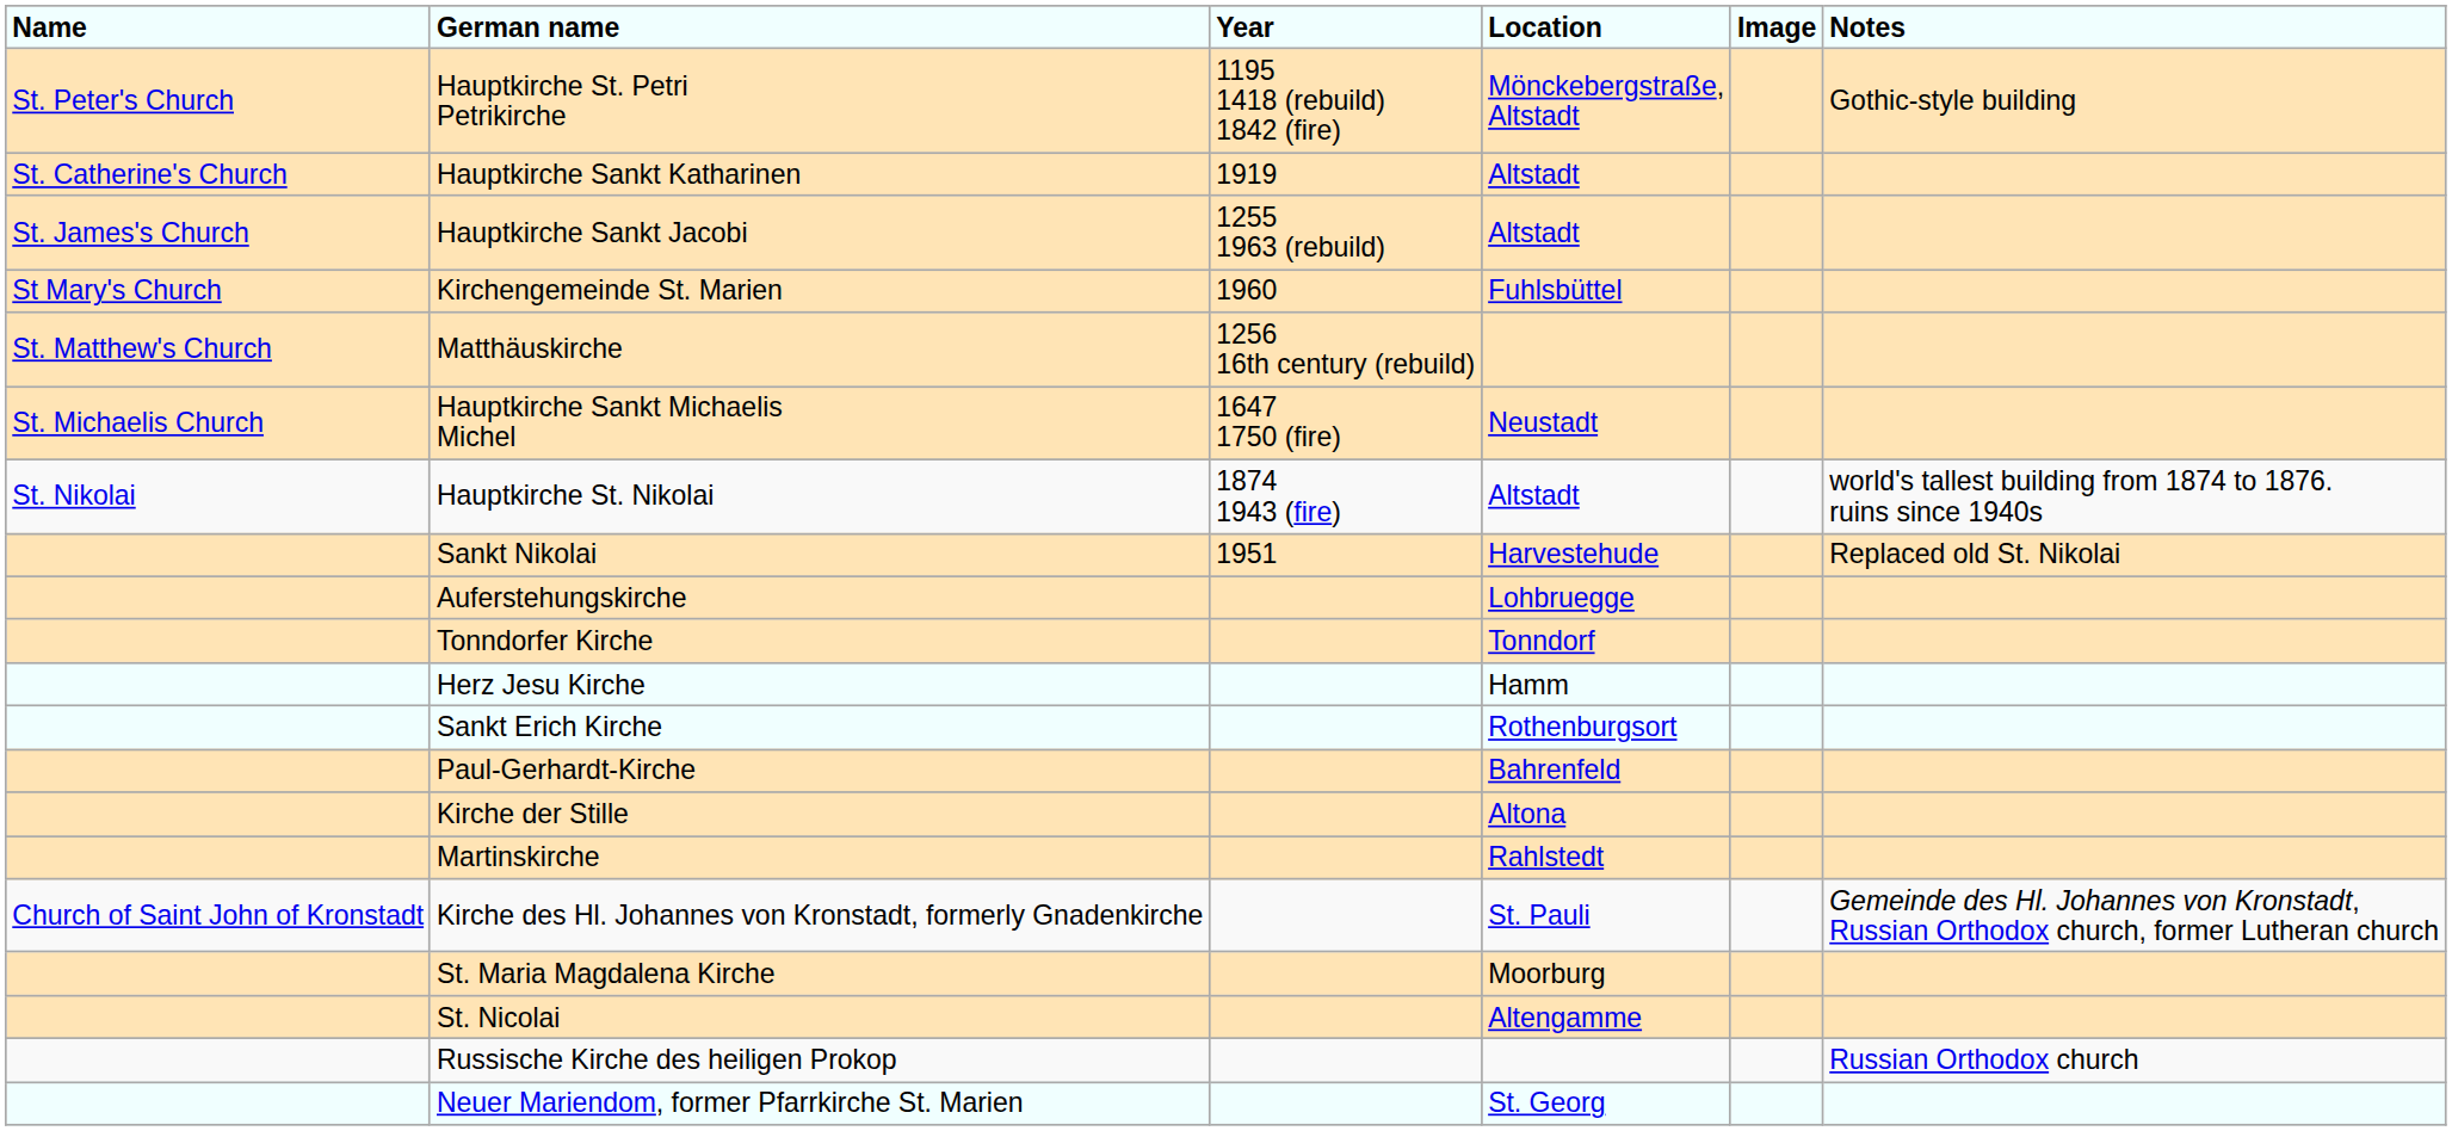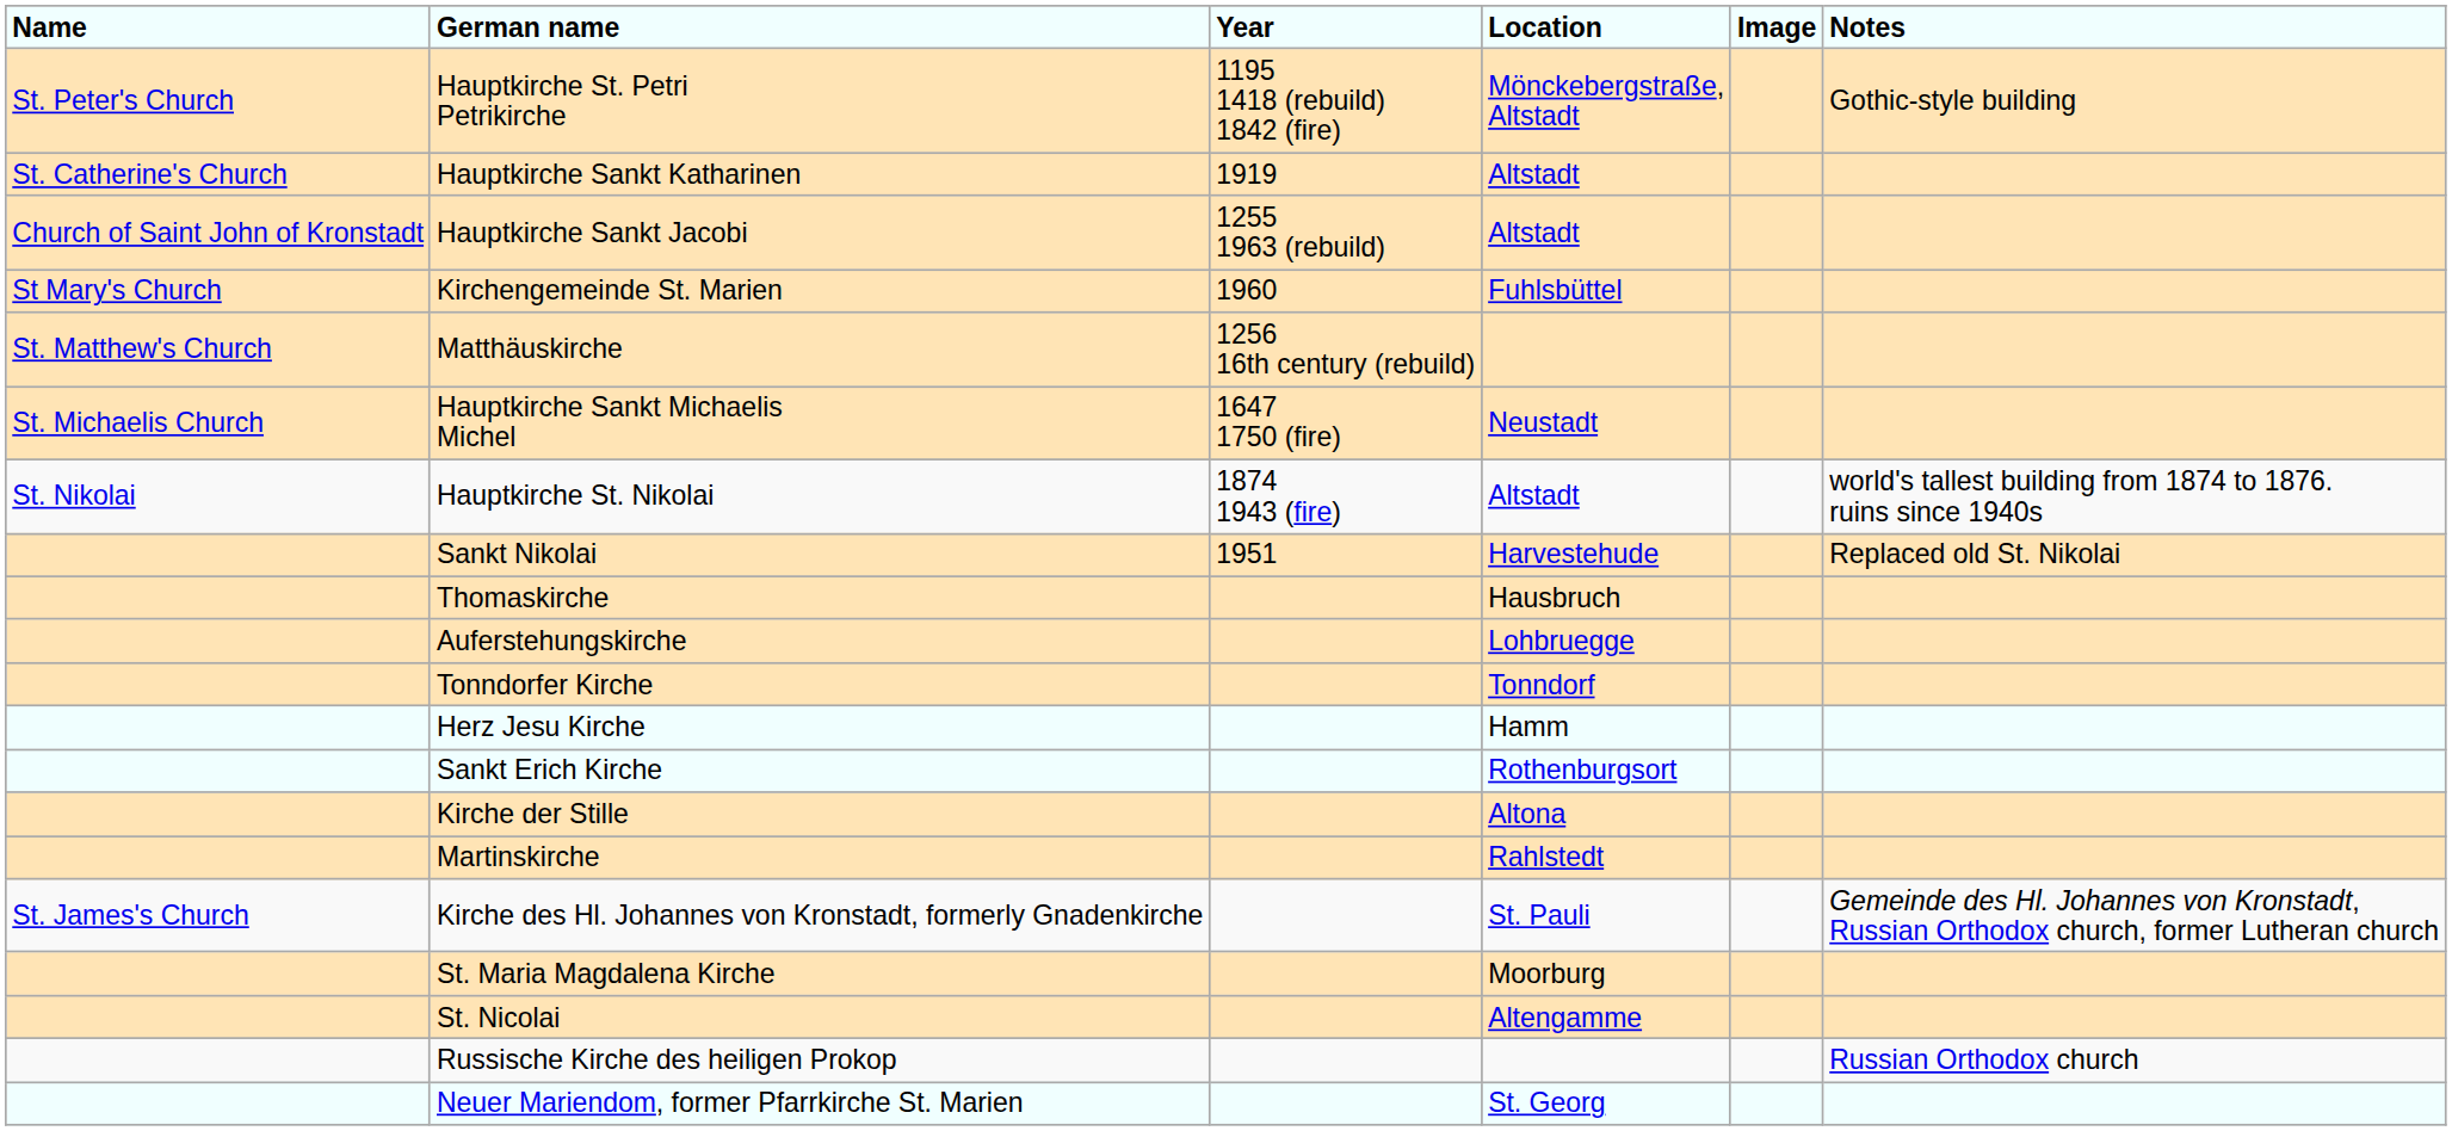Hauptkirche Sankt Jacobi | Name: St. James's Church -> Church of Saint John of Kronstadt
+ row: Thomaskirche | Hausbruch
- row: Paul-Gerhardt-Kirche | Bahrenfeld
Kirche des Hl. Johannes von Kronstadt, formerly Gnadenkirche | Name: Church of Saint John of Kronstadt -> St. James's Church
